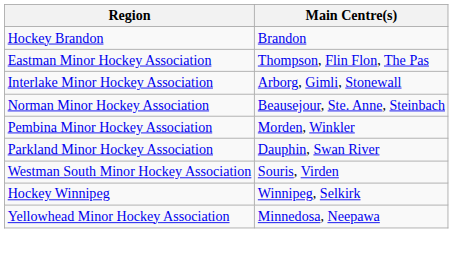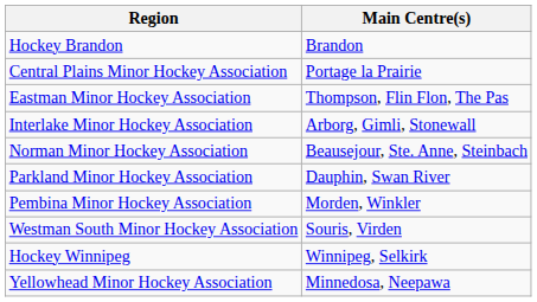+ row: Central Plains Minor Hockey Association | Portage la Prairie
rows swapped: Parkland Minor Hockey Association <-> Pembina Minor Hockey Association
